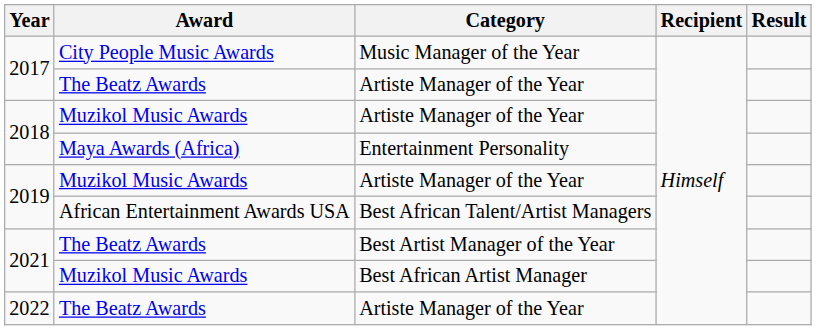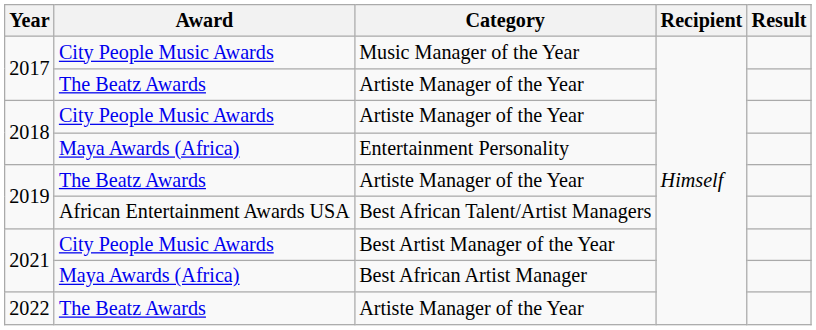2018 / Artiste Manager of the Year | Award: Muzikol Music Awards -> City People Music Awards
2019 / Artiste Manager of the Year | Award: Muzikol Music Awards -> The Beatz Awards
Best Artist Manager of the Year | Award: The Beatz Awards -> City People Music Awards
Best African Artist Manager | Award: Muzikol Music Awards -> Maya Awards (Africa)
